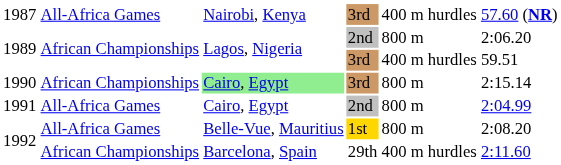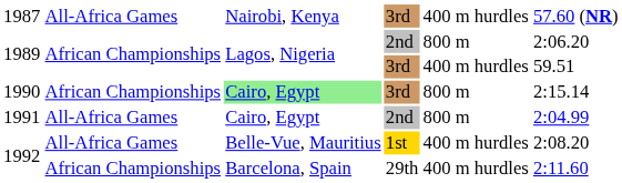1992 / 1st | column 5: 800 m -> 400 m hurdles
